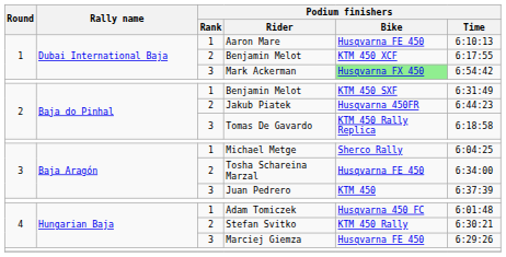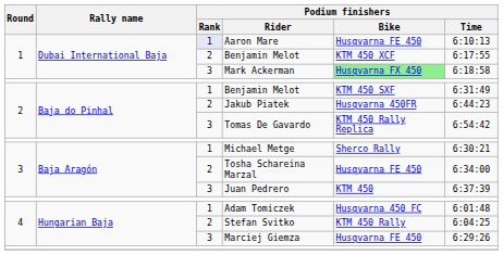Aaron Mare | Podium finishers / Rank: no background -> lavender background
Mark Ackerman | Podium finishers / Time: 6:54:42 -> 6:18:58
Tomas De Gavardo | Podium finishers / Time: 6:18:58 -> 6:54:42
Michael Metge | Podium finishers / Time: 6:04:25 -> 6:30:21
Stefan Svitko | Podium finishers / Time: 6:30:21 -> 6:04:25
